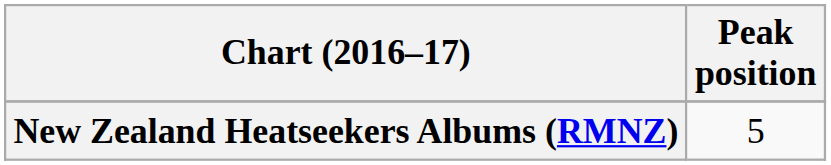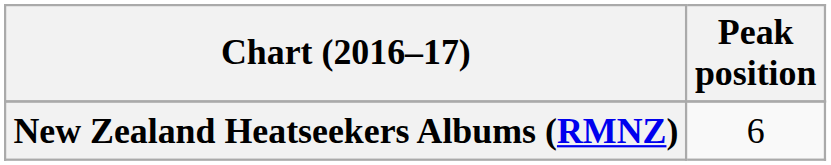New Zealand Heatseekers Albums (RMNZ) | Peak position: 5 -> 6
